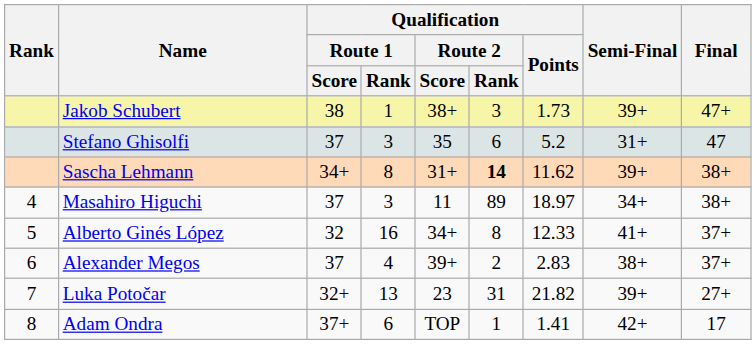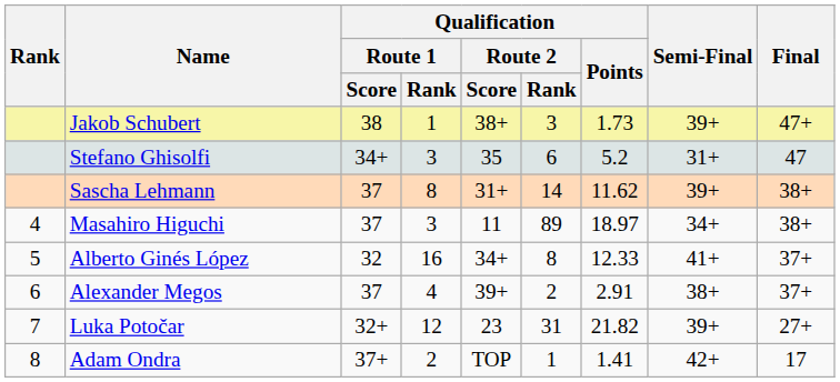Stefano Ghisolfi | Qualification / Route 1 / Score: 37 -> 34+
Sascha Lehmann | Qualification / Route 1 / Score: 34+ -> 37
Sascha Lehmann | Qualification / Route 2 / Rank: bold -> normal
Alexander Megos | Qualification / Points: 2.83 -> 2.91
Luka Potočar | Qualification / Route 1 / Rank: 13 -> 12
Adam Ondra | Qualification / Route 1 / Rank: 6 -> 2
